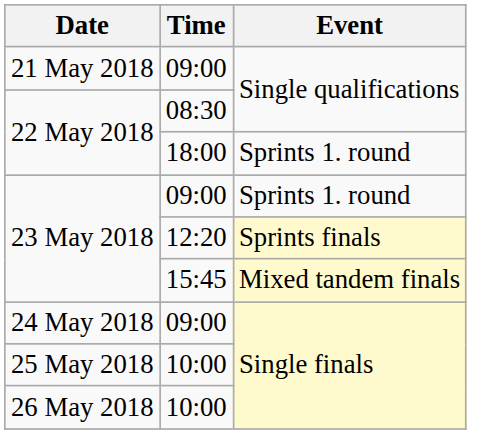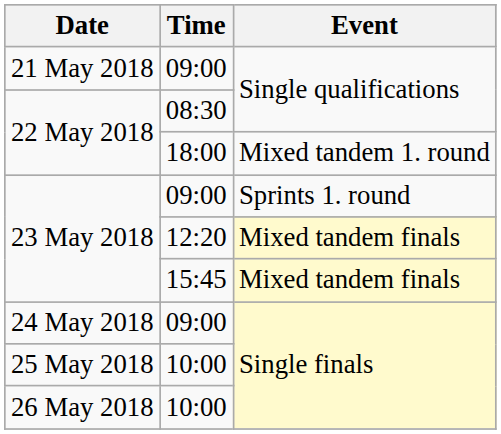22 May 2018 / 18:00 | Event: Sprints 1. round -> Mixed tandem 1. round
23 May 2018 / 12:20 | Event: Sprints finals -> Mixed tandem finals
